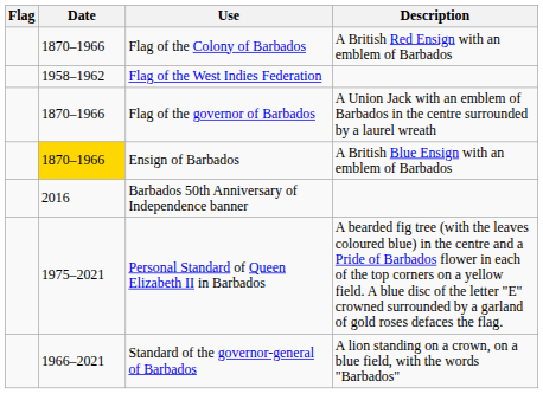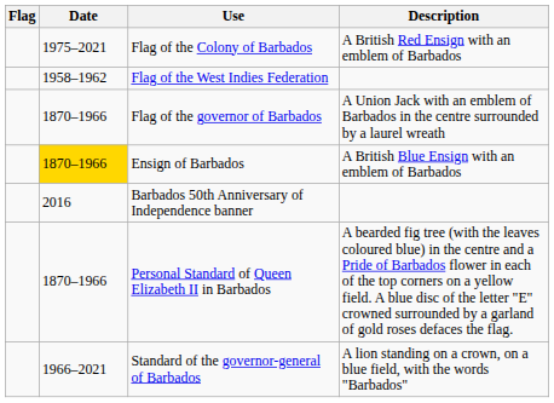Flag of the Colony of Barbados | Date: 1870–1966 -> 1975–2021
Personal Standard of Queen Elizabeth II in Barbados | Date: 1975–2021 -> 1870–1966
